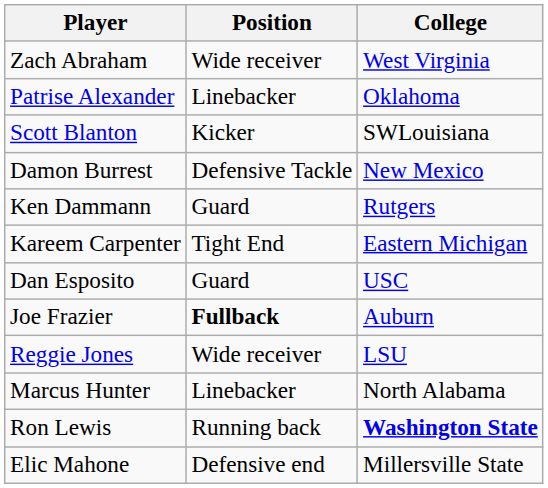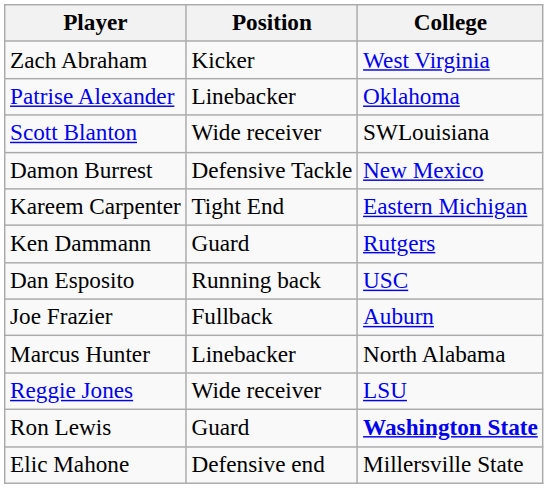Zach Abraham | Position: Wide receiver -> Kicker
Scott Blanton | Position: Kicker -> Wide receiver
rows swapped: Kareem Carpenter <-> Ken Dammann
Dan Esposito | Position: Guard -> Running back
Joe Frazier | Position: bold -> normal
rows swapped: Marcus Hunter <-> Reggie Jones
Ron Lewis | Position: Running back -> Guard
